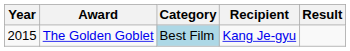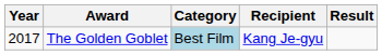The Golden Goblet | Year: 2015 -> 2017
